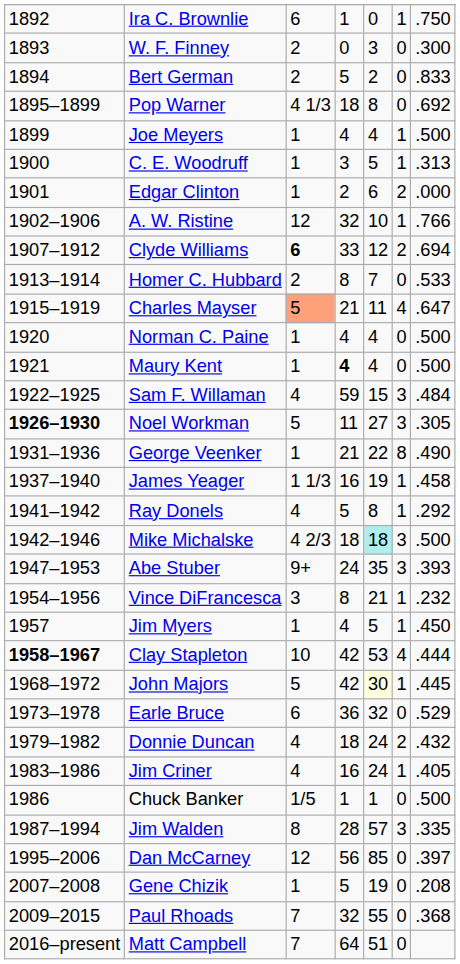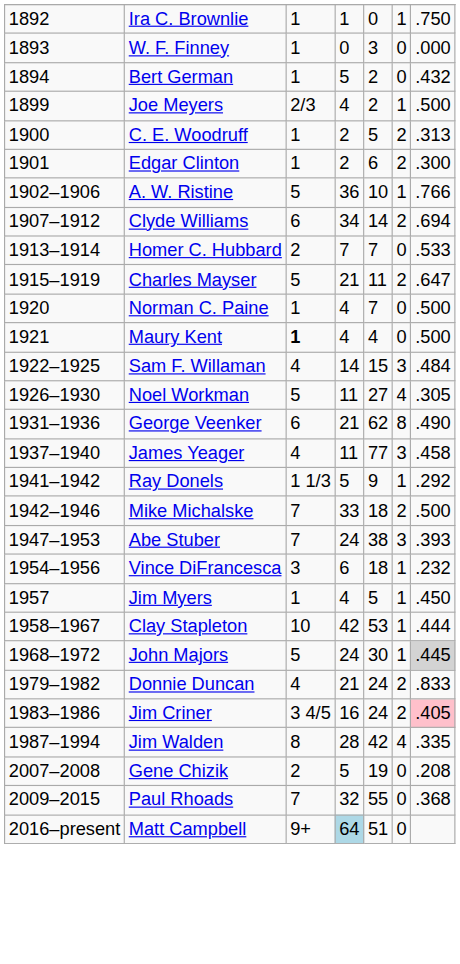Ira C. Brownlie | column 3: 6 -> 1
W. F. Finney | column 3: 2 -> 1
W. F. Finney | column 7: .300 -> .000
Bert German | column 3: 2 -> 1
Bert German | column 7: .833 -> .432
- row: 1895–1899 | Pop Warner | 4 1/3 | 18 | 8 | 0 | .692
Joe Meyers | column 3: 1 -> 2/3
Joe Meyers | column 5: 4 -> 2
C. E. Woodruff | column 4: 3 -> 2
C. E. Woodruff | column 6: 1 -> 2
Edgar Clinton | column 7: .000 -> .300
A. W. Ristine | column 3: 12 -> 5
A. W. Ristine | column 4: 32 -> 36
Clyde Williams | column 3: bold -> normal
Clyde Williams | column 4: 33 -> 34
Clyde Williams | column 5: 12 -> 14
Homer C. Hubbard | column 4: 8 -> 7
Charles Mayser | column 3: lightsalmon background -> no background
Charles Mayser | column 6: 4 -> 2
Norman C. Paine | column 5: 4 -> 7
Maury Kent | column 3: normal -> bold
Maury Kent | column 4: bold -> normal
Sam F. Willaman | column 4: 59 -> 14
Noel Workman | column 1: bold -> normal
Noel Workman | column 6: 3 -> 4
George Veenker | column 3: 1 -> 6
George Veenker | column 5: 22 -> 62
James Yeager | column 3: 1 1/3 -> 4
James Yeager | column 4: 16 -> 11
James Yeager | column 5: 19 -> 77
James Yeager | column 6: 1 -> 3
Ray Donels | column 3: 4 -> 1 1/3
Ray Donels | column 5: 8 -> 9
Mike Michalske | column 3: 4 2/3 -> 7
Mike Michalske | column 4: 18 -> 33
Mike Michalske | column 5: paleturquoise background -> no background
Mike Michalske | column 6: 3 -> 2
Abe Stuber | column 3: 9+ -> 7
Abe Stuber | column 5: 35 -> 38
Vince DiFrancesca | column 4: 8 -> 6
Vince DiFrancesca | column 5: 21 -> 18
Clay Stapleton | column 1: bold -> normal
Clay Stapleton | column 6: 4 -> 1
John Majors | column 4: 42 -> 24
John Majors | column 5: lightyellow background -> no background
John Majors | column 7: no background -> lightgrey background
- row: 1973–1978 | Earle Bruce | 6 | 36 | 32 | 0 | .529
Donnie Duncan | column 4: 18 -> 21
Donnie Duncan | column 7: .432 -> .833
Jim Criner | column 3: 4 -> 3 4/5
Jim Criner | column 6: 1 -> 2
Jim Criner | column 7: no background -> pink background
- row: 1986 | Chuck Banker | 1/5 | 1 | 1 | 0 | .500
Jim Walden | column 5: 57 -> 42
Jim Walden | column 6: 3 -> 4
- row: 1995–2006 | Dan McCarney | 12 | 56 | 85 | 0 | .397
Gene Chizik | column 3: 1 -> 2
Matt Campbell | column 3: 7 -> 9+
Matt Campbell | column 4: no background -> lightblue background
